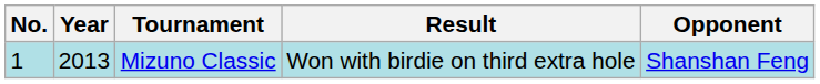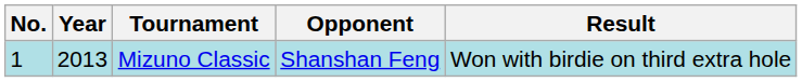columns swapped: Opponent <-> Result
